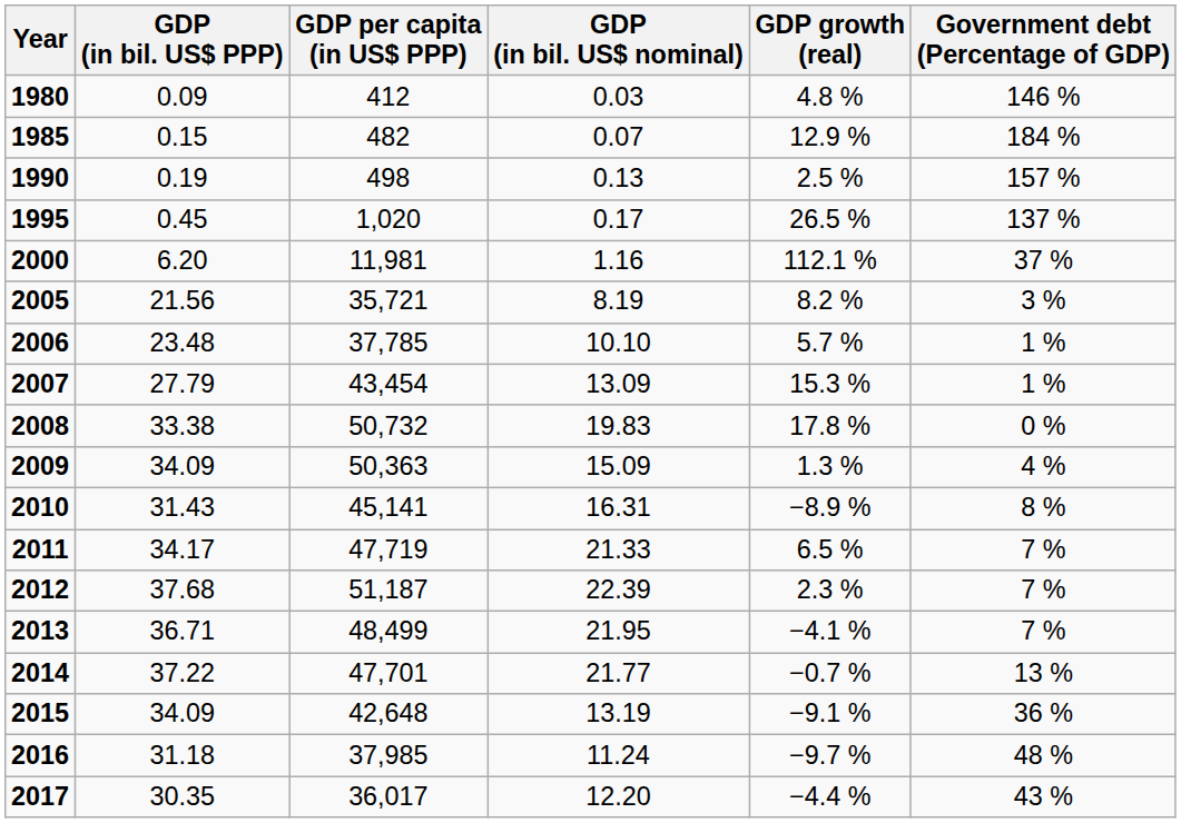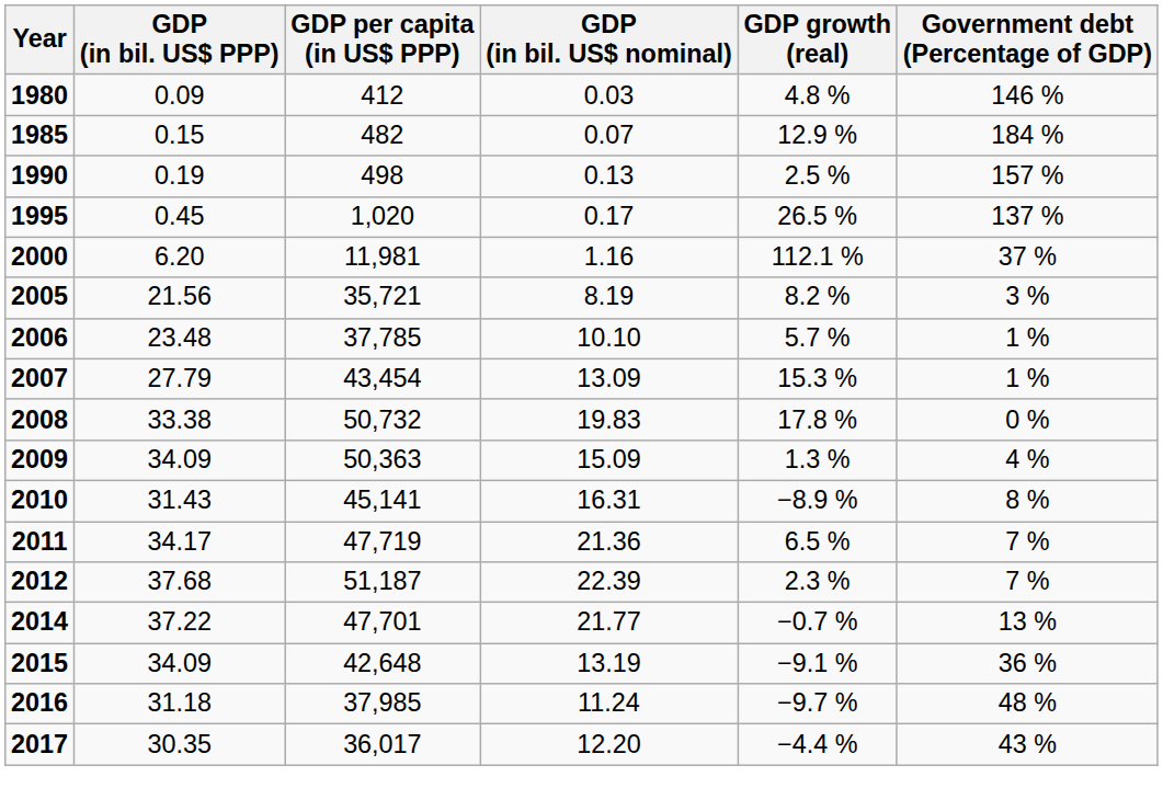2011 | GDP (in bil. US$ nominal): 21.33 -> 21.36
- row: 2013 | 36.71 | 48,499 | 21.95 | −4.1 % | 7 %
